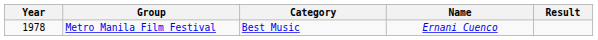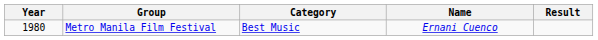Metro Manila Film Festival | Year: 1978 -> 1980
